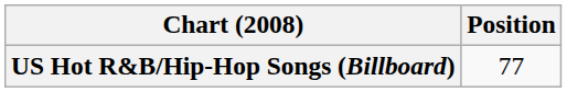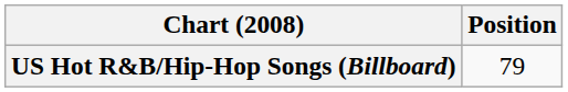US Hot R&B/Hip-Hop Songs (Billboard) | Position: 77 -> 79
